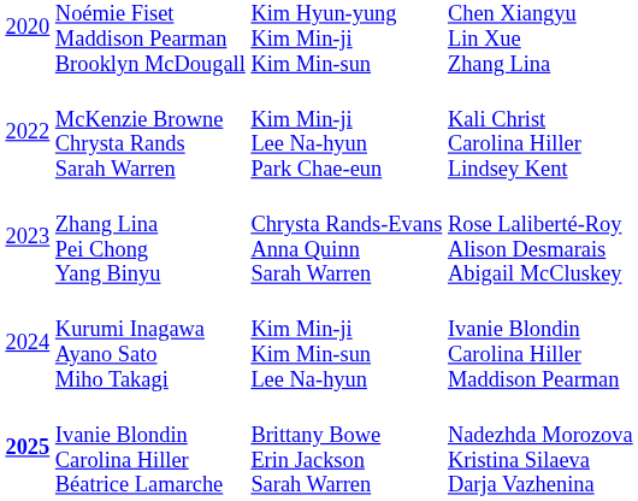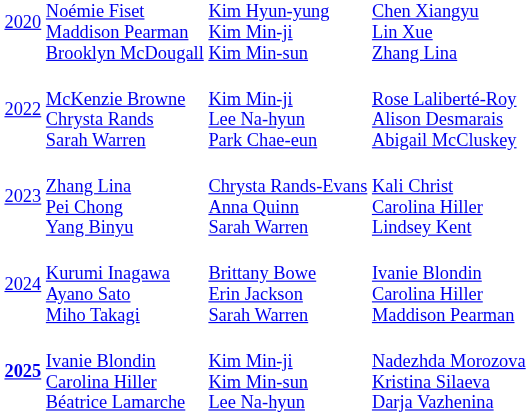McKenzie Browne Chrysta Rands Sarah Warren | column 4: Kali Christ Carolina Hiller Lindsey Kent -> Rose Laliberté-Roy Alison Desmarais Abigail McCluskey
Zhang Lina Pei Chong Yang Binyu | column 4: Rose Laliberté-Roy Alison Desmarais Abigail McCluskey -> Kali Christ Carolina Hiller Lindsey Kent
Kurumi Inagawa Ayano Sato Miho Takagi | column 3: Kim Min-ji Kim Min-sun Lee Na-hyun -> Brittany Bowe Erin Jackson Sarah Warren
Ivanie Blondin Carolina Hiller Béatrice Lamarche | column 3: Brittany Bowe Erin Jackson Sarah Warren -> Kim Min-ji Kim Min-sun Lee Na-hyun
